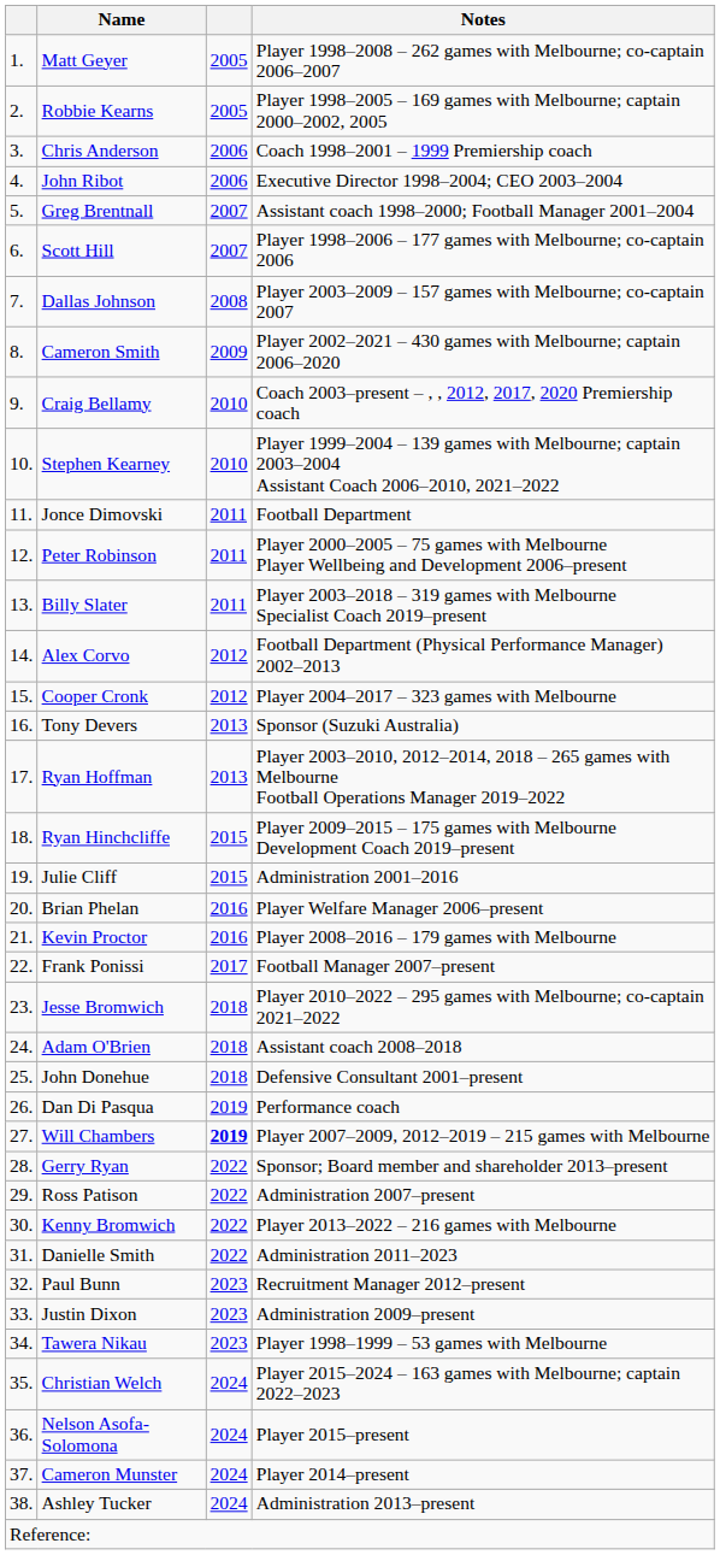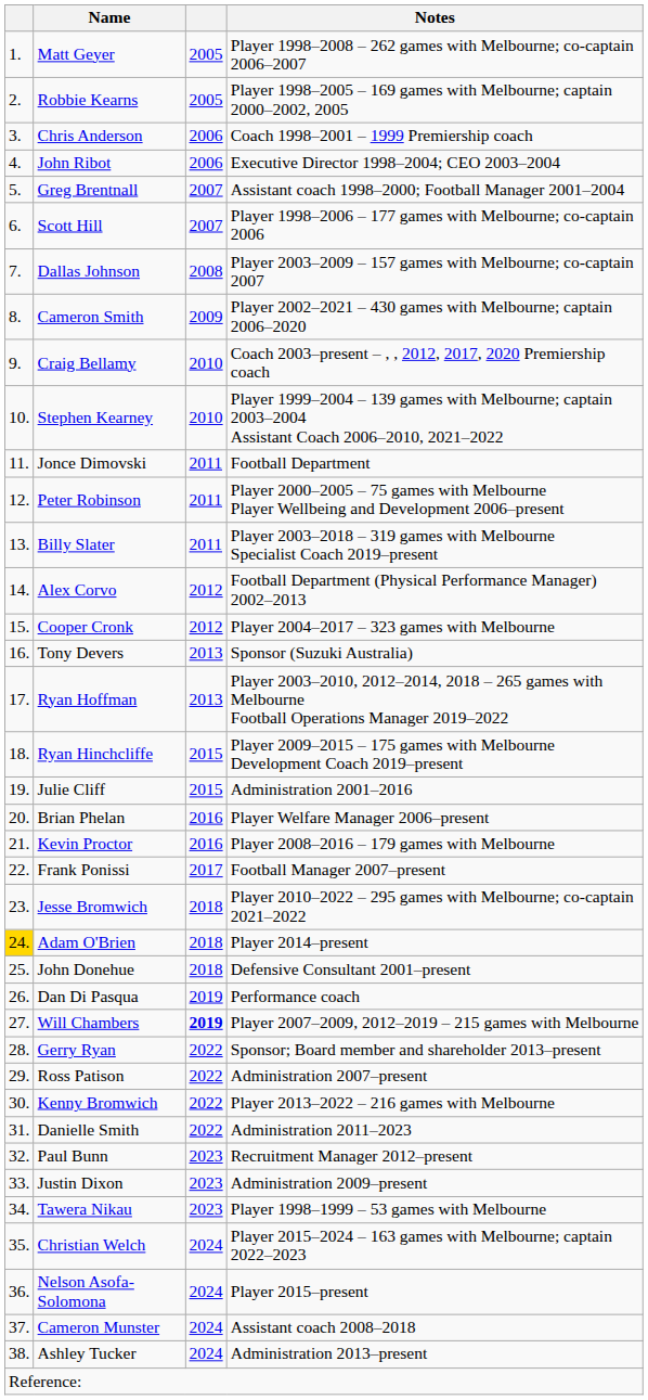Adam O'Brien | column 1: no background -> gold background
Adam O'Brien | Notes: Assistant coach 2008–2018 -> Player 2014–present
Cameron Munster | Notes: Player 2014–present -> Assistant coach 2008–2018
